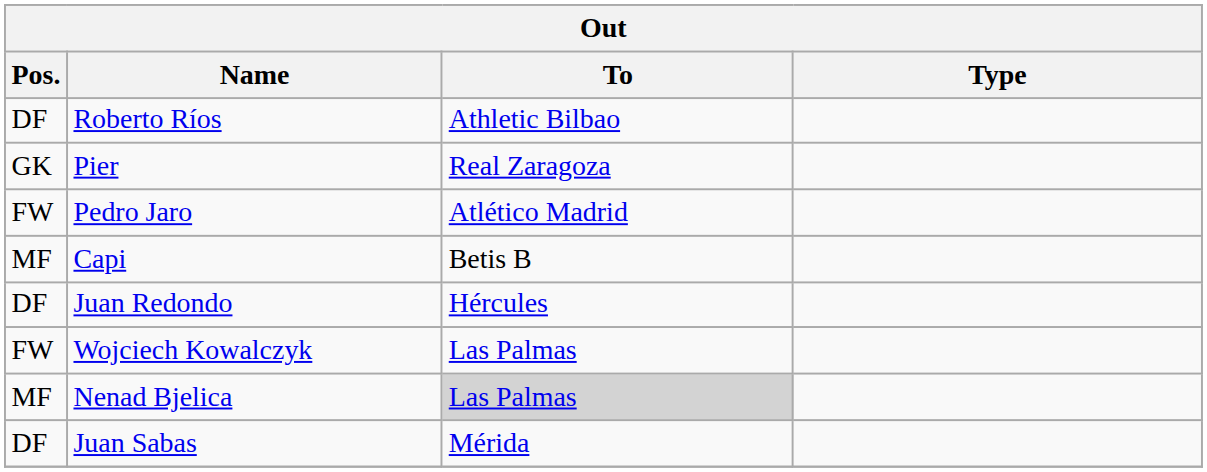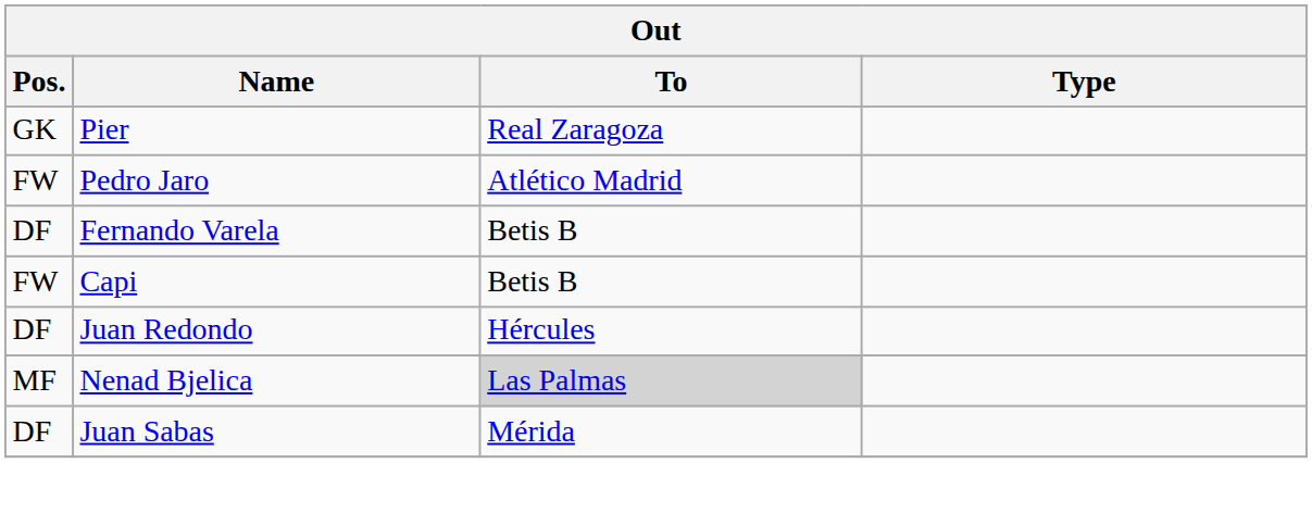- row: DF | Roberto Ríos | Athletic Bilbao
+ row: DF | Fernando Varela | Betis B
Capi | Pos.: MF -> FW
- row: FW | Wojciech Kowalczyk | Las Palmas
